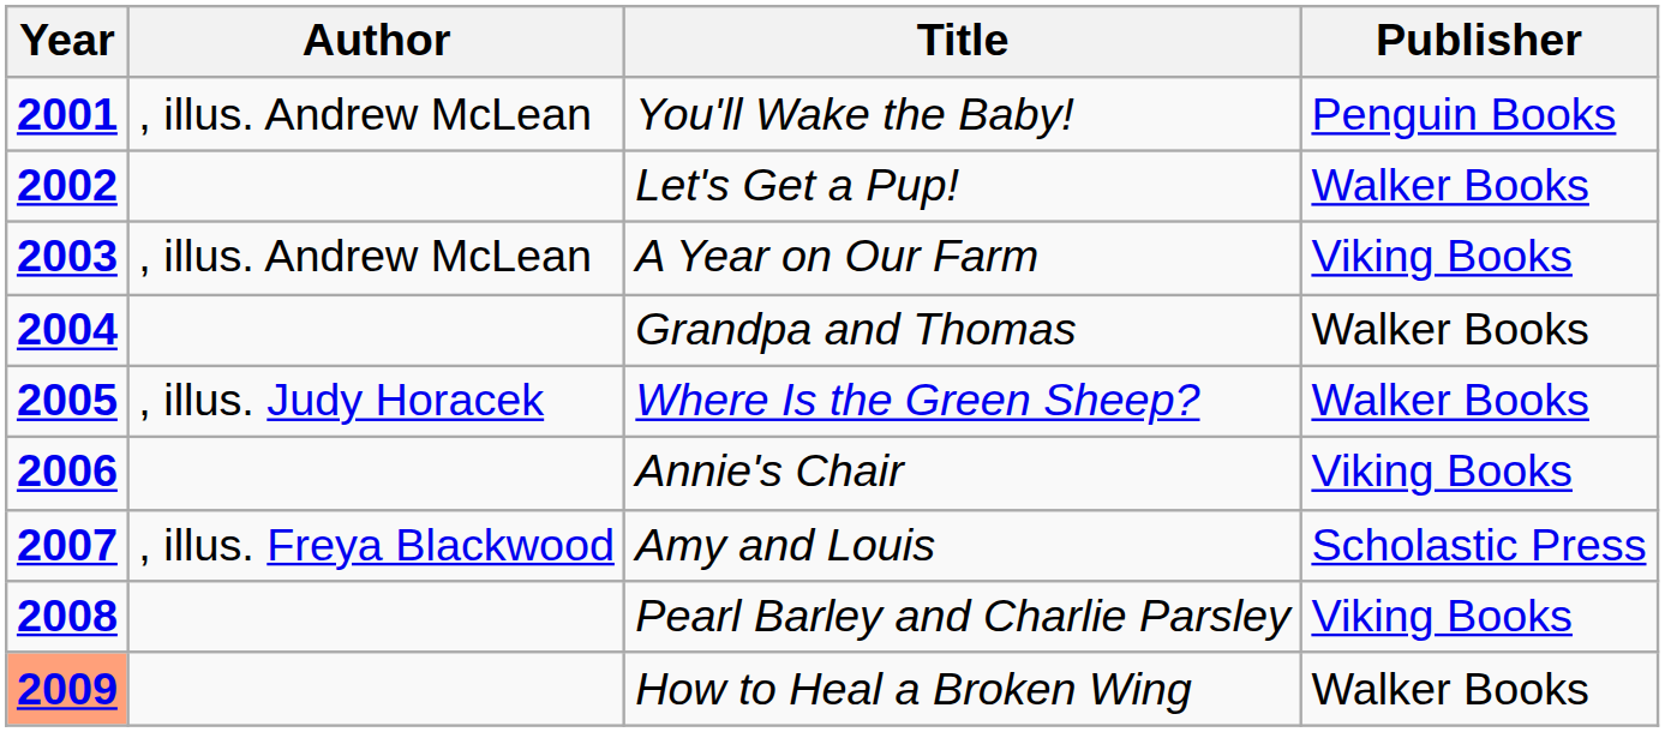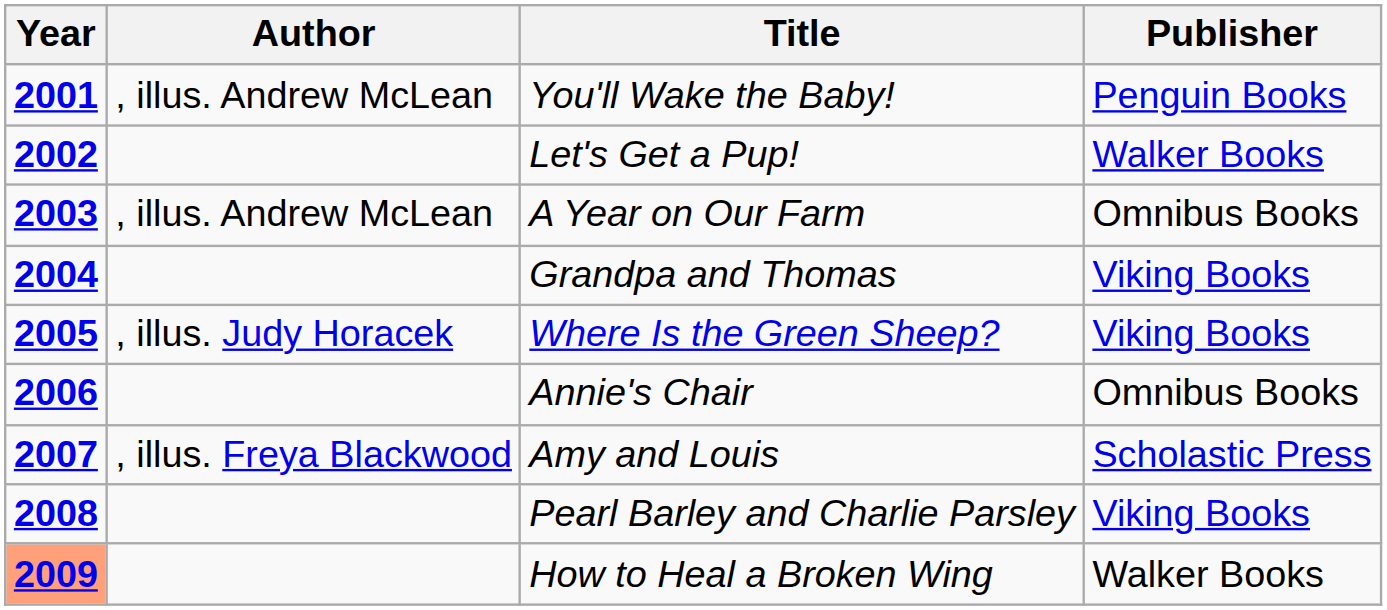A Year on Our Farm | Publisher: Viking Books -> Omnibus Books
Grandpa and Thomas | Publisher: Walker Books -> Viking Books
Where Is the Green Sheep? | Publisher: Walker Books -> Viking Books
Annie's Chair | Publisher: Viking Books -> Omnibus Books
